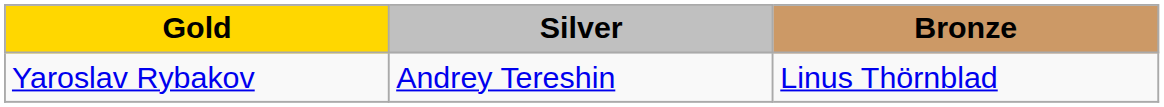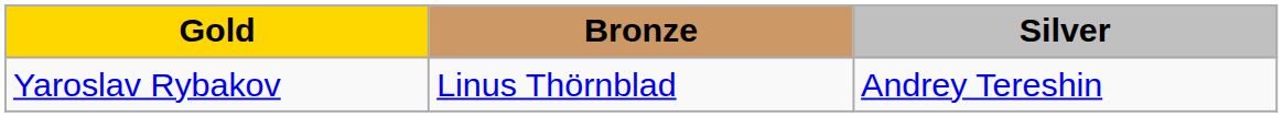columns swapped: Silver <-> Bronze
